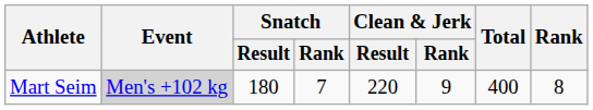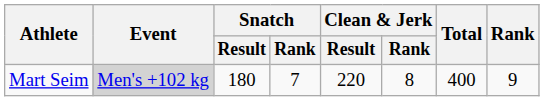Mart Seim | Clean & Jerk / Rank: 9 -> 8
Mart Seim | Rank: 8 -> 9
